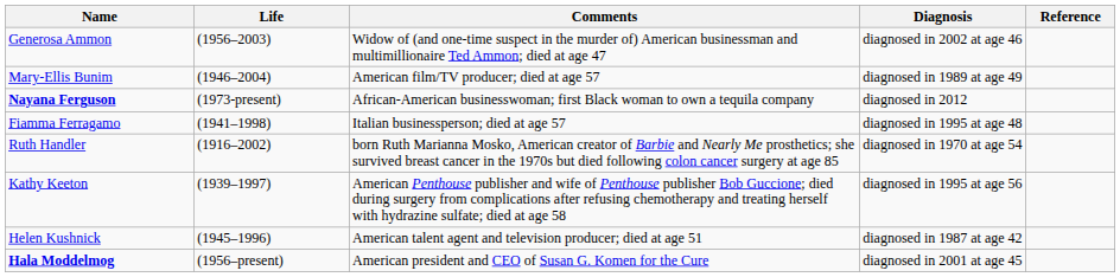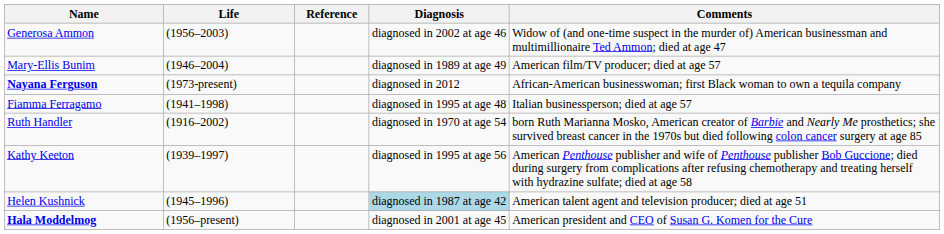columns swapped: Comments <-> Reference
Helen Kushnick | Diagnosis: no background -> lightblue background
